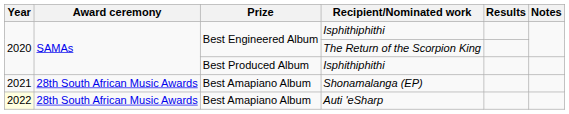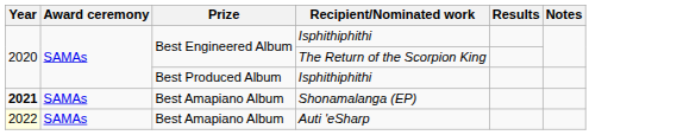Shonamalanga (EP) | Year: normal -> bold
Shonamalanga (EP) | Award ceremony: 28th South African Music Awards -> SAMAs
Auti 'eSharp | Award ceremony: 28th South African Music Awards -> SAMAs
